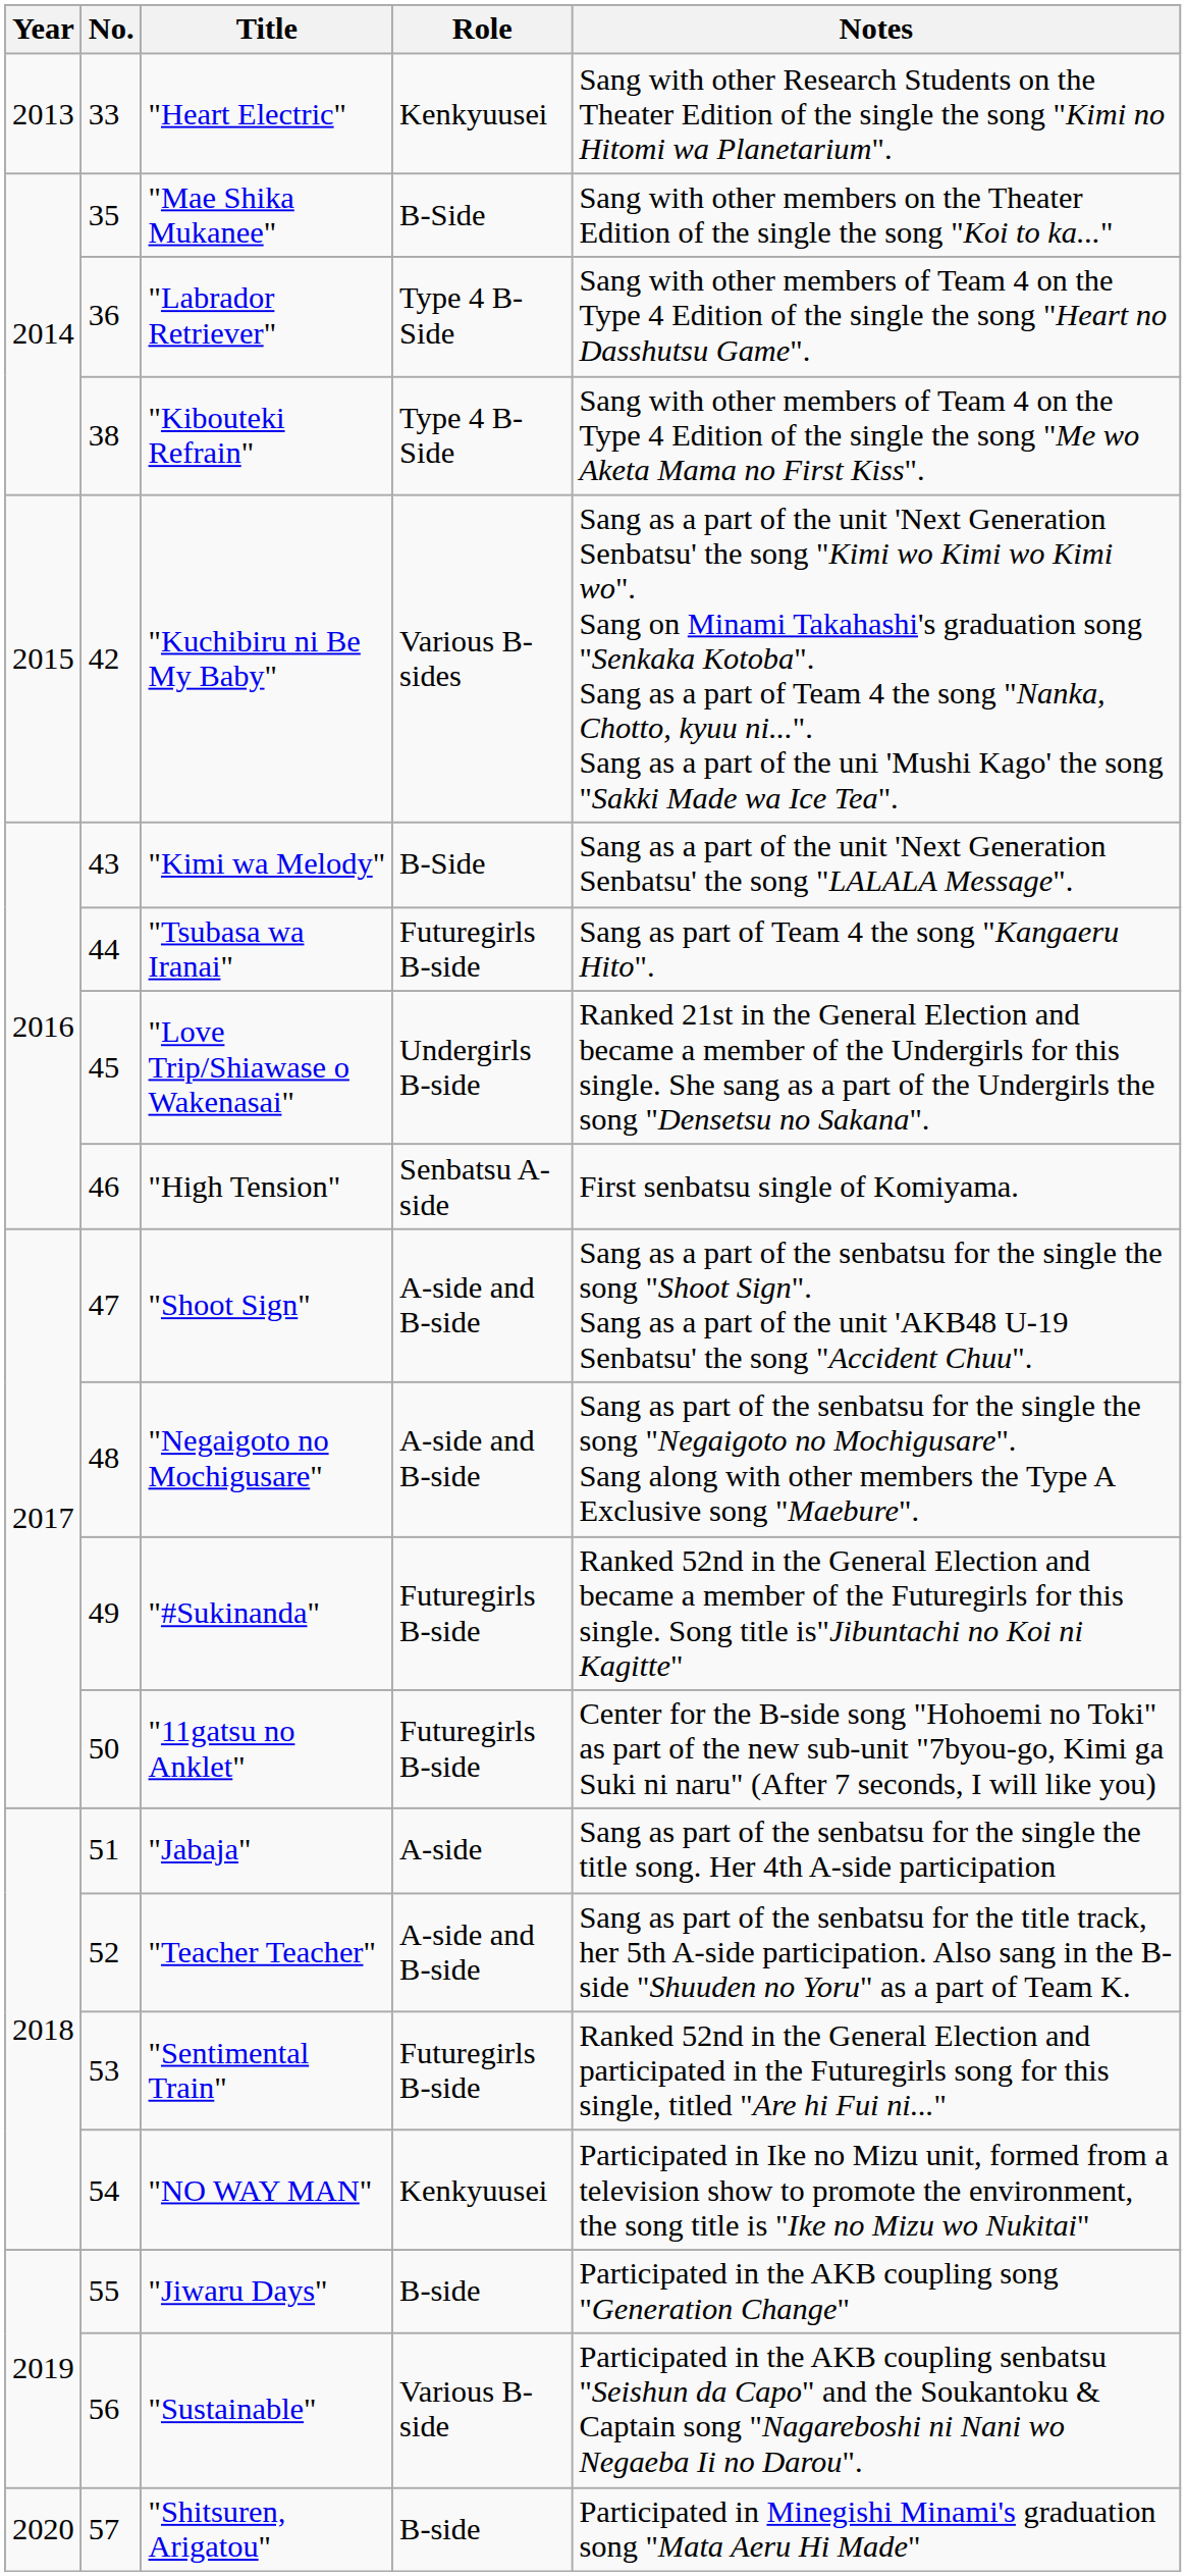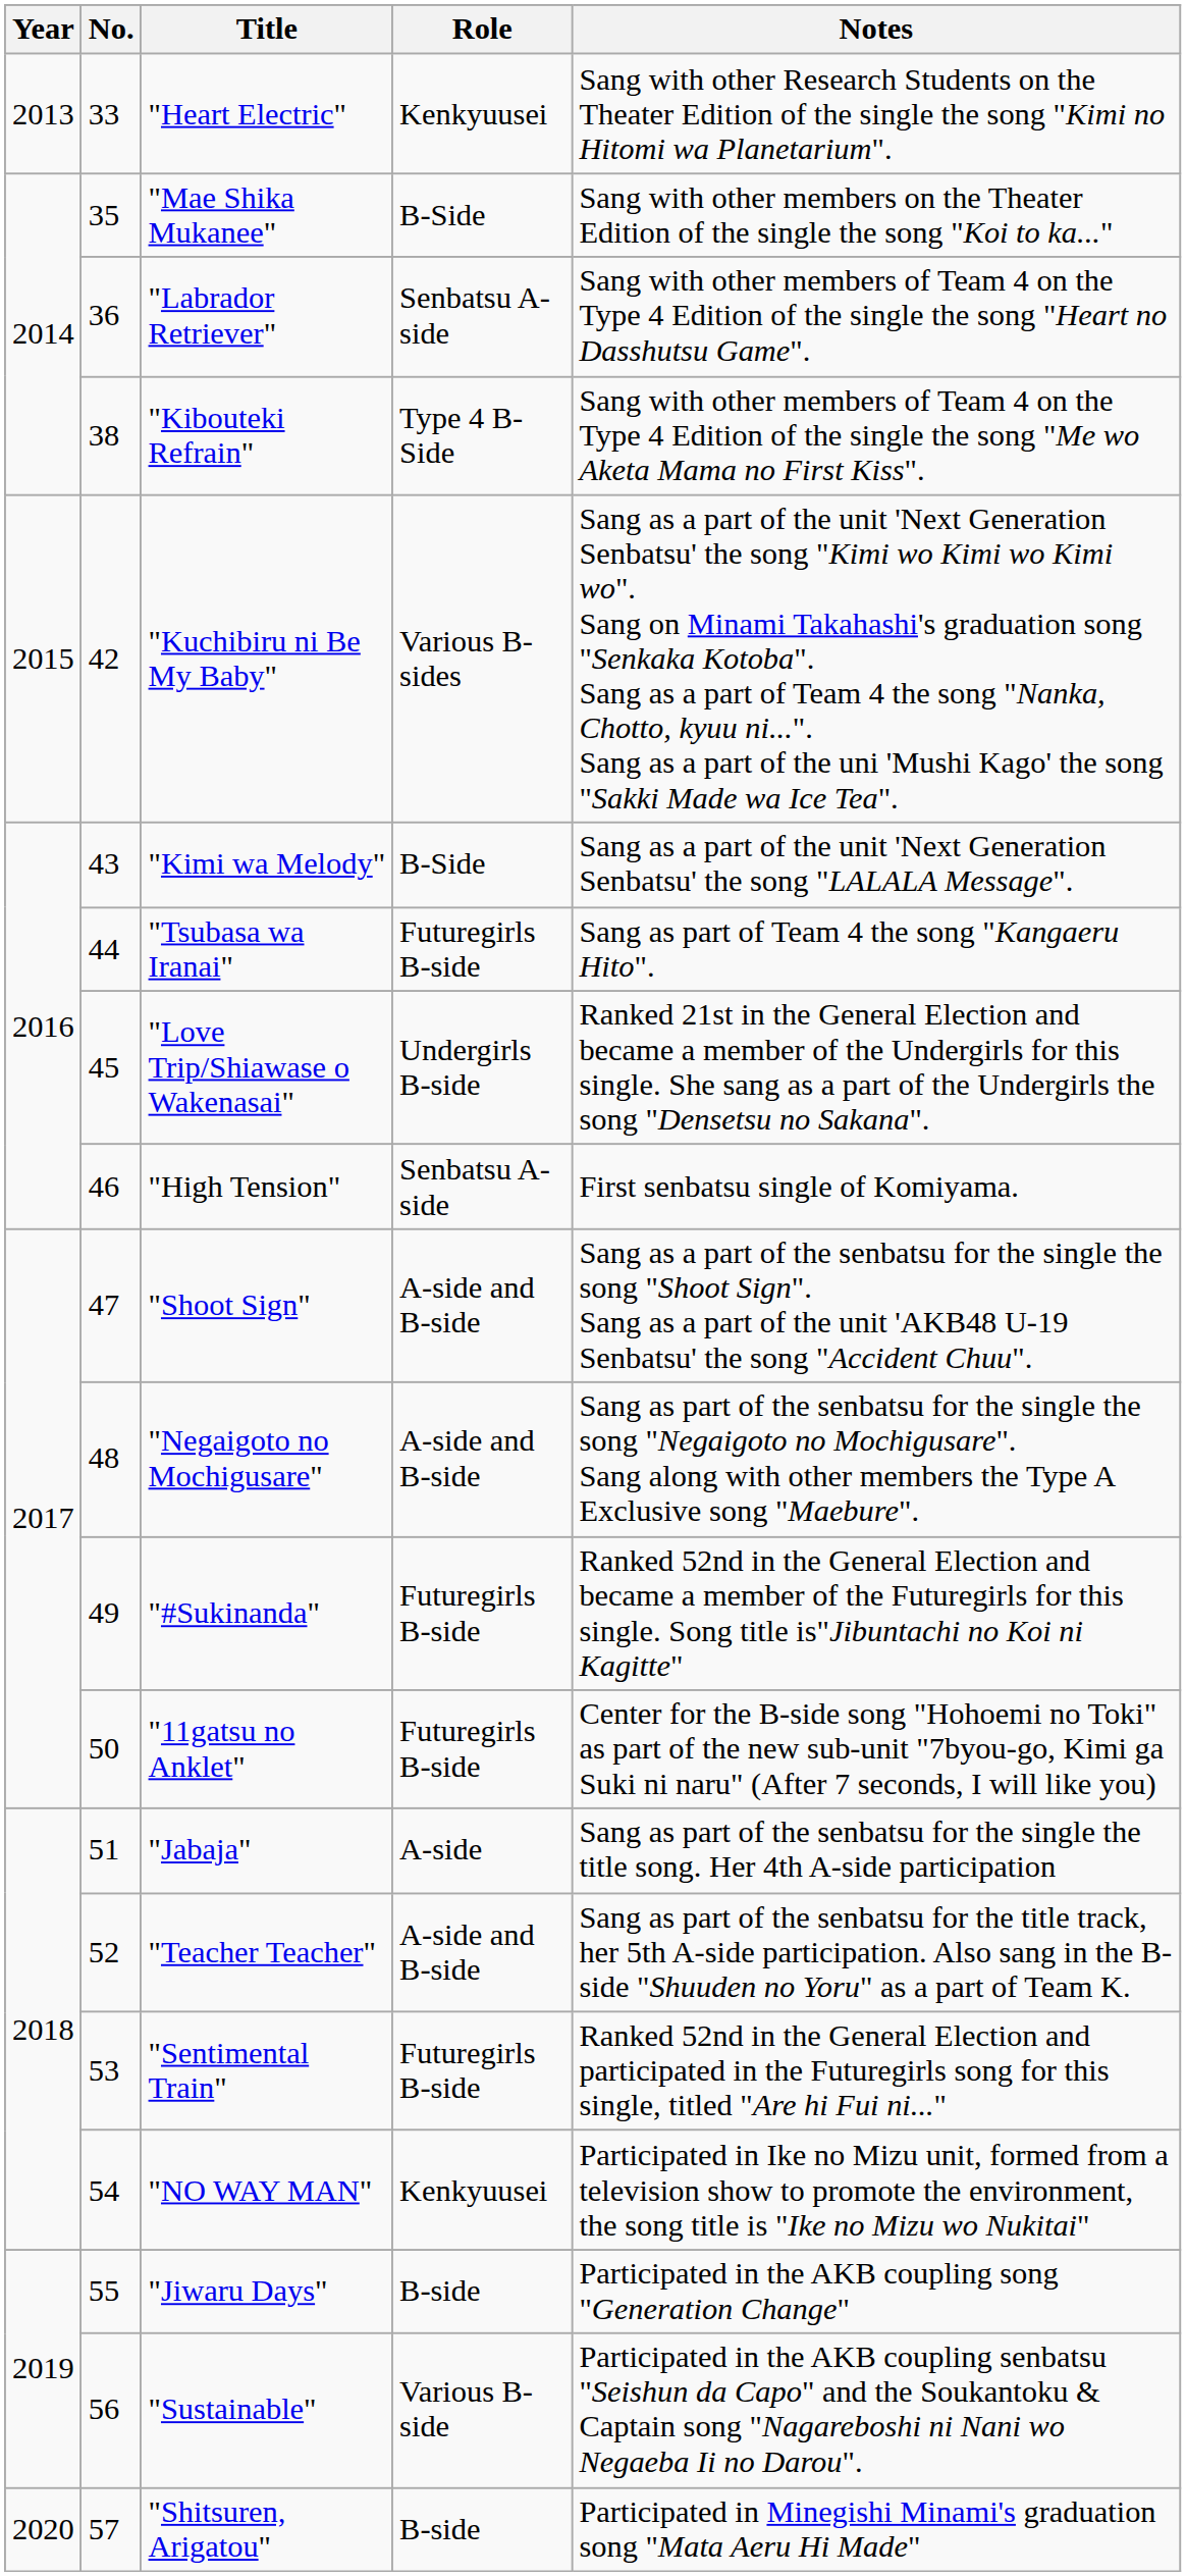"Labrador Retriever" | Role: Type 4 B-Side -> Senbatsu A-side
